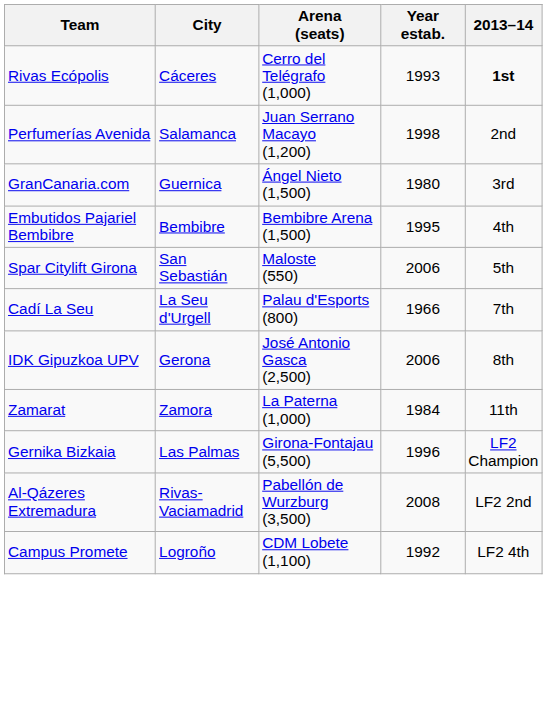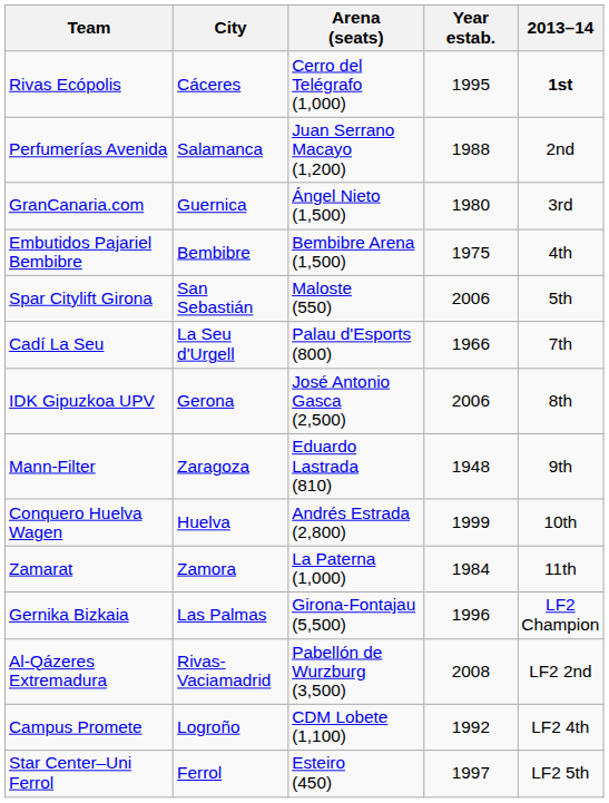Rivas Ecópolis | Year estab.: 1993 -> 1995
Perfumerías Avenida | Year estab.: 1998 -> 1988
Embutidos Pajariel Bembibre | Year estab.: 1995 -> 1975
+ row: Mann-Filter | Zaragoza | Eduardo Lastrada (810) | 1948 | 9th
+ row: Conquero Huelva Wagen | Huelva | Andrés Estrada (2,800) | 1999 | 10th
+ row: Star Center–Uni Ferrol | Ferrol | Esteiro (450) | 1997 | LF2 5th
